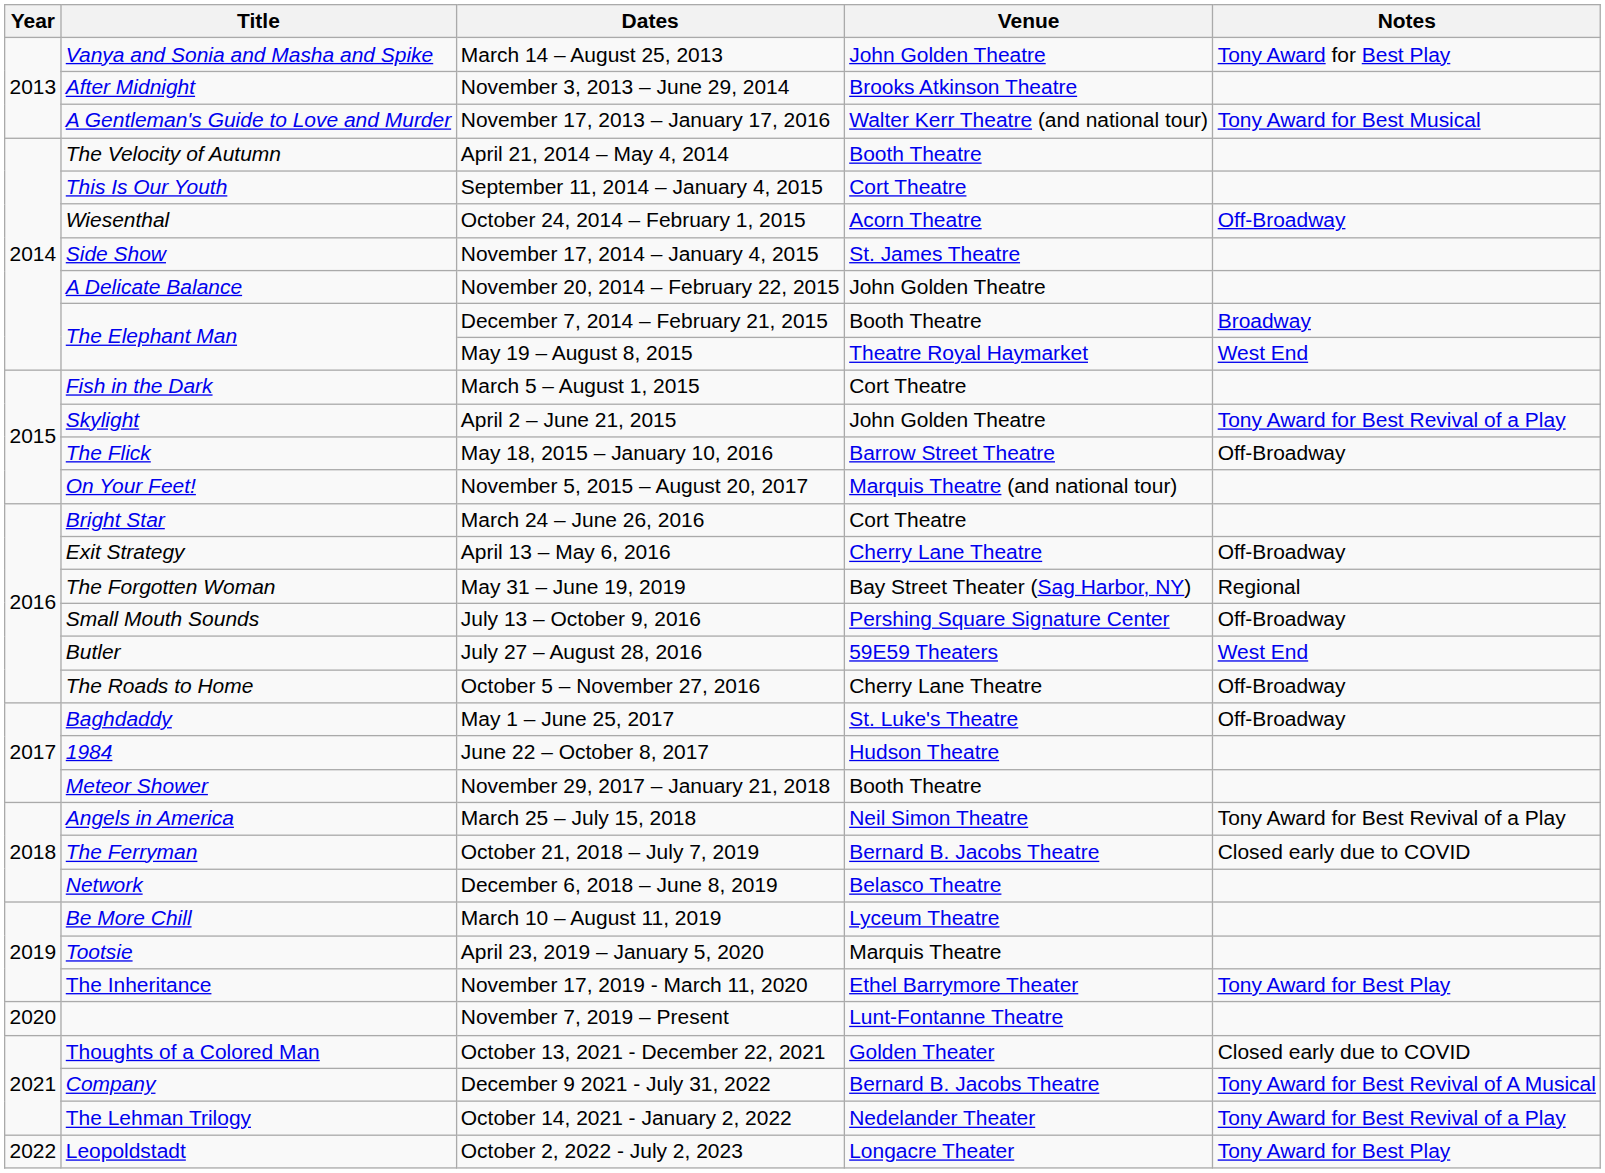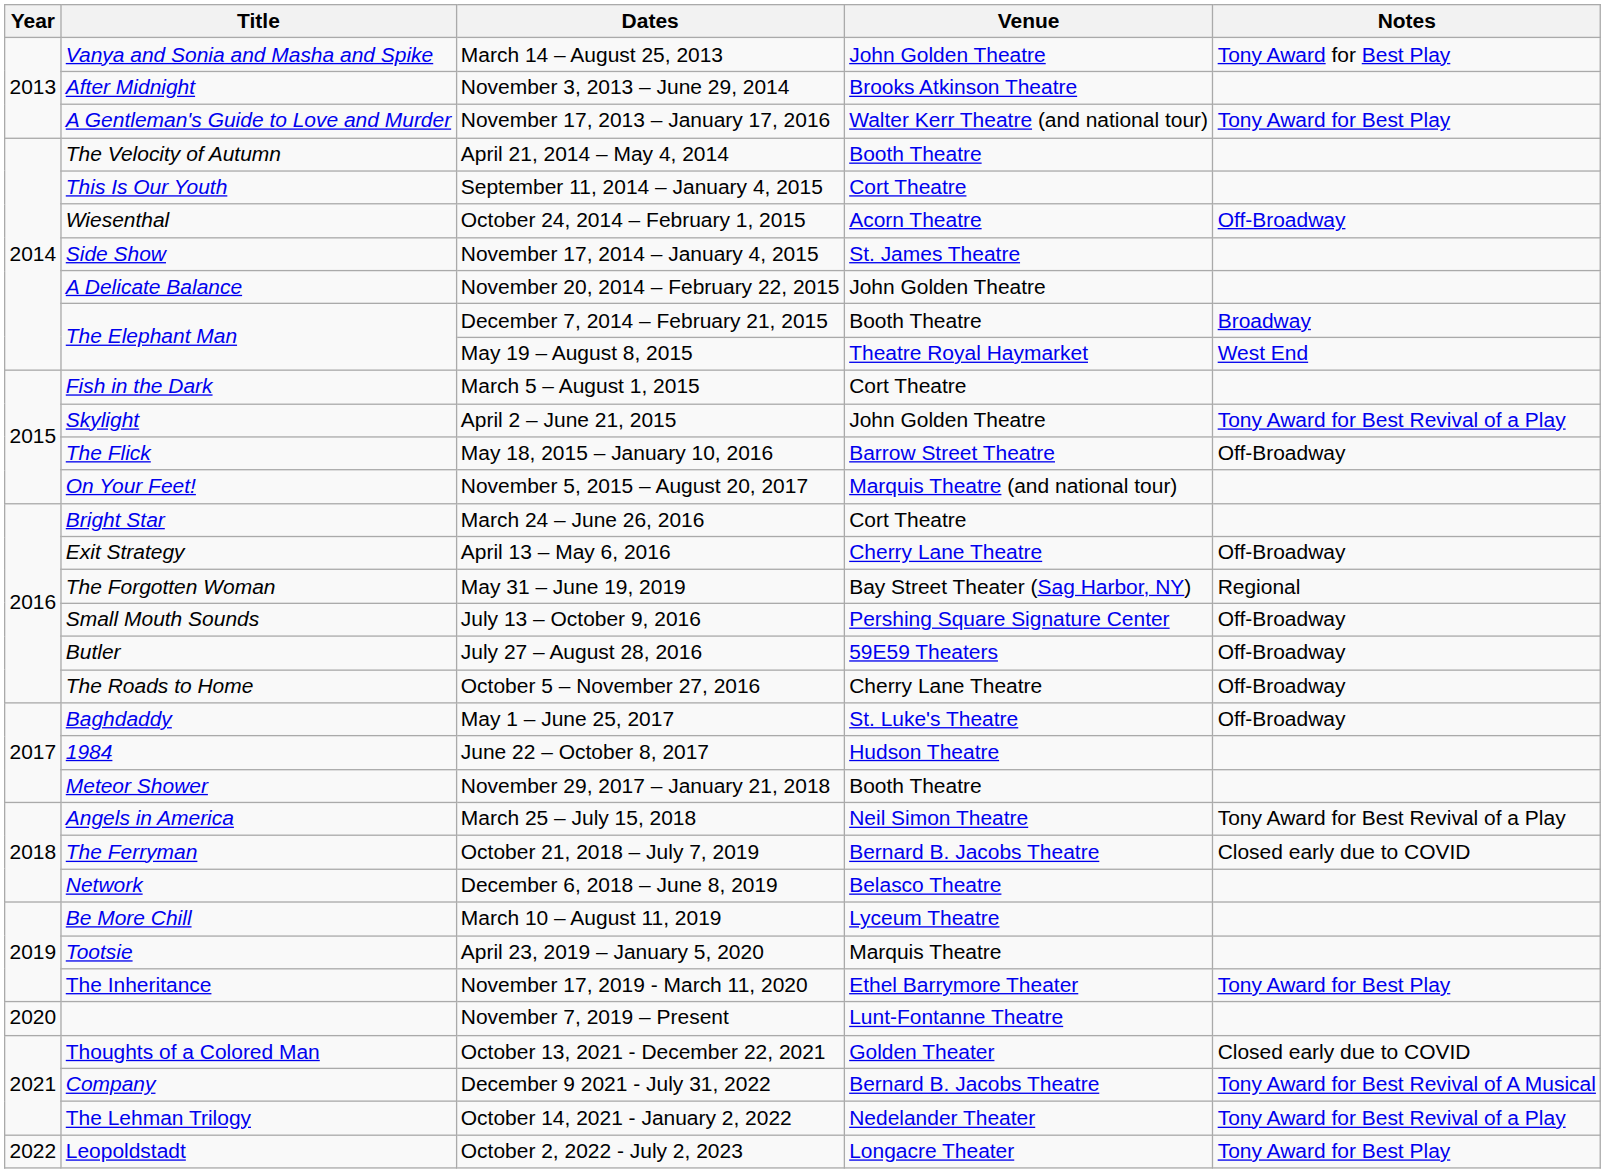November 17, 2013 – January 17, 2016 | Notes: Tony Award for Best Musical -> Tony Award for Best Play
July 27 – August 28, 2016 | Notes: West End -> Off-Broadway
